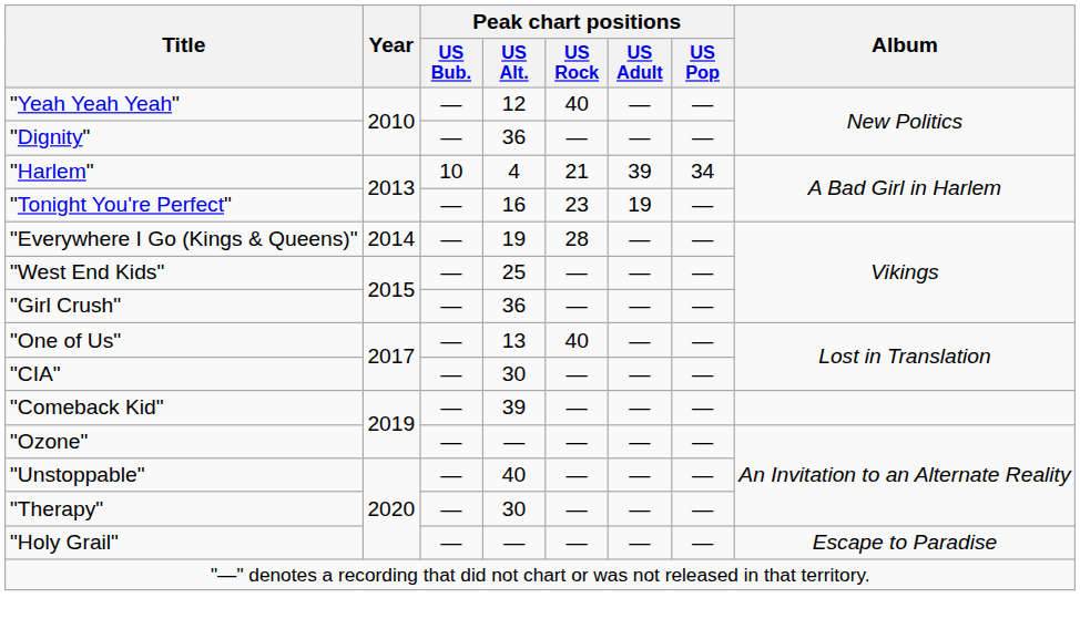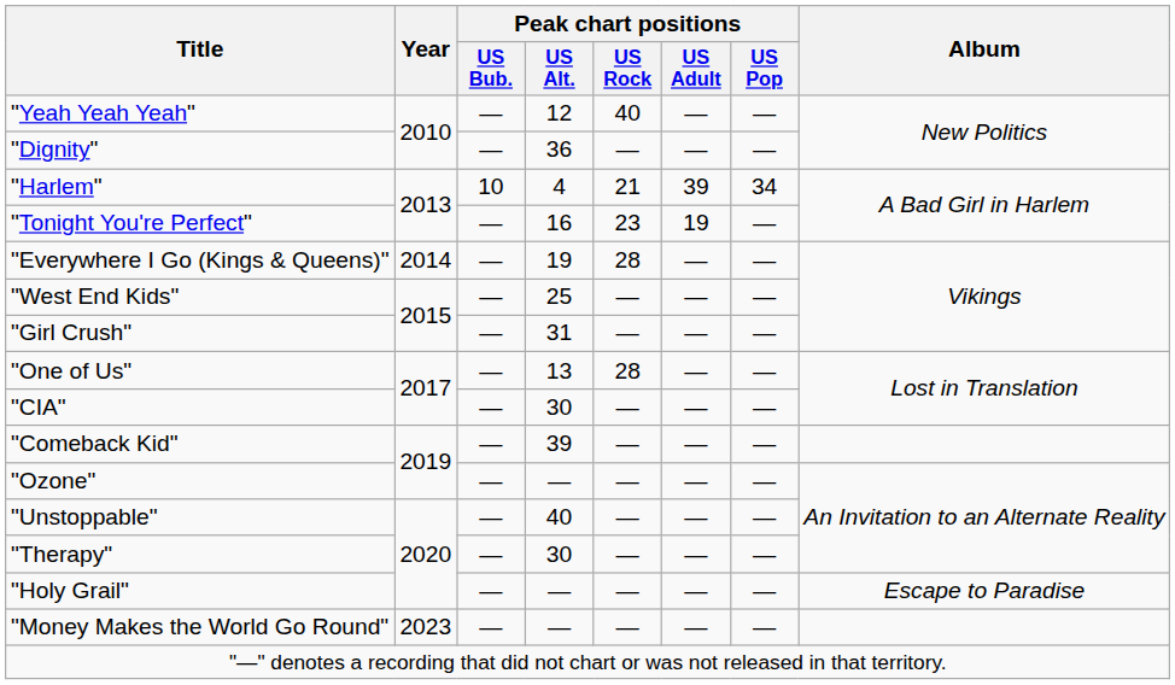"Girl Crush" | Peak chart positions / US Alt.: 36 -> 31
"One of Us" | Peak chart positions / US Rock: 40 -> 28
+ row: "Money Makes the World Go Round" | 2023 | — | — | — | — | —
